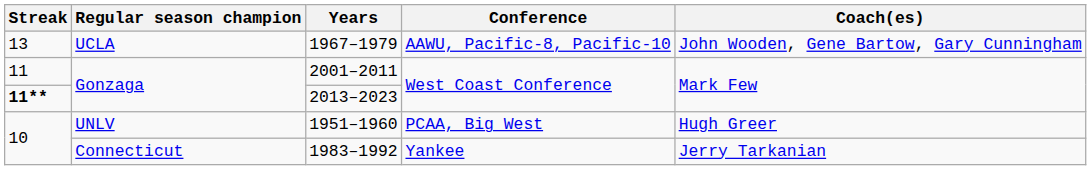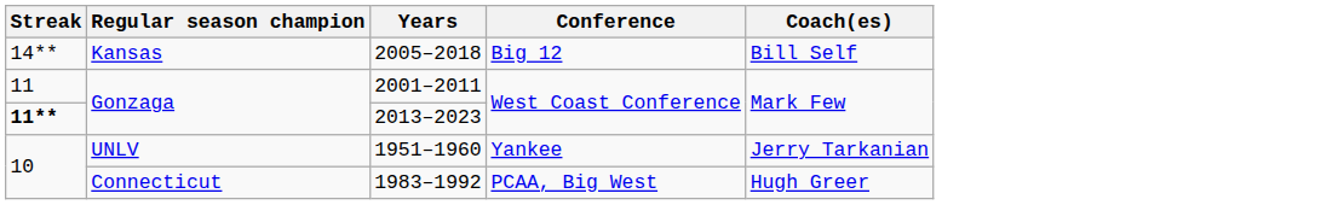+ row: 14** | Kansas | 2005–2018 | Big 12 | Bill Self
- row: 13 | UCLA | 1967–1979 | AAWU, Pacific-8, Pacific-10 | John Wooden, Gene Bartow, Gary Cunningham
1951–1960 | Conference: PCAA, Big West -> Yankee
1951–1960 | Coach(es): Hugh Greer -> Jerry Tarkanian
1983–1992 | Conference: Yankee -> PCAA, Big West
1983–1992 | Coach(es): Jerry Tarkanian -> Hugh Greer
